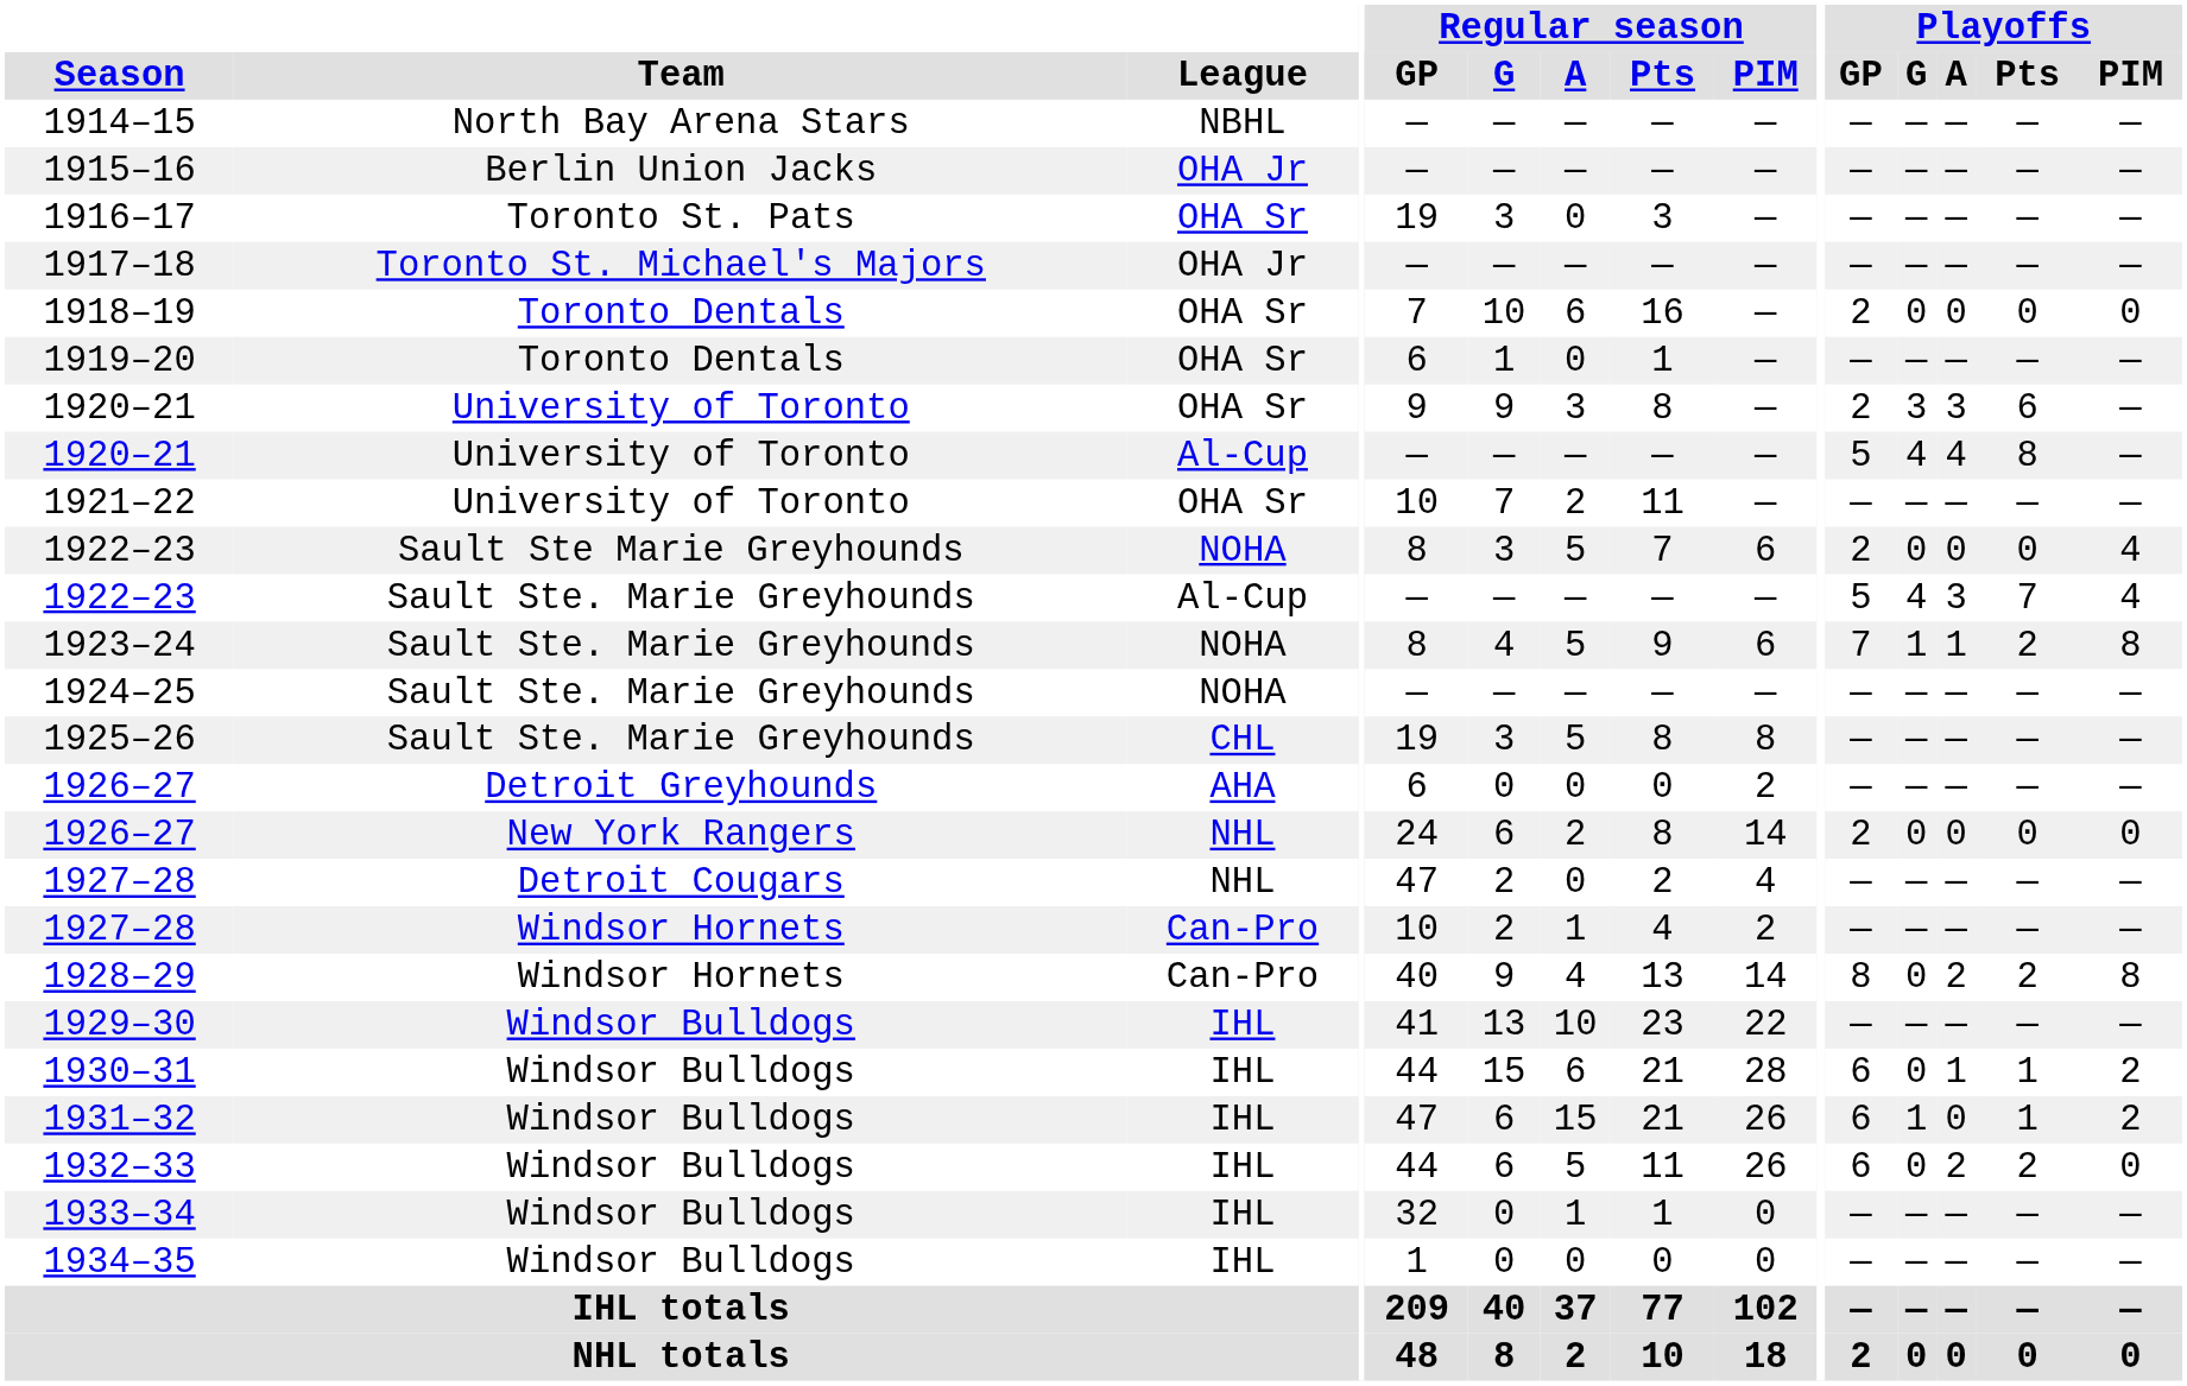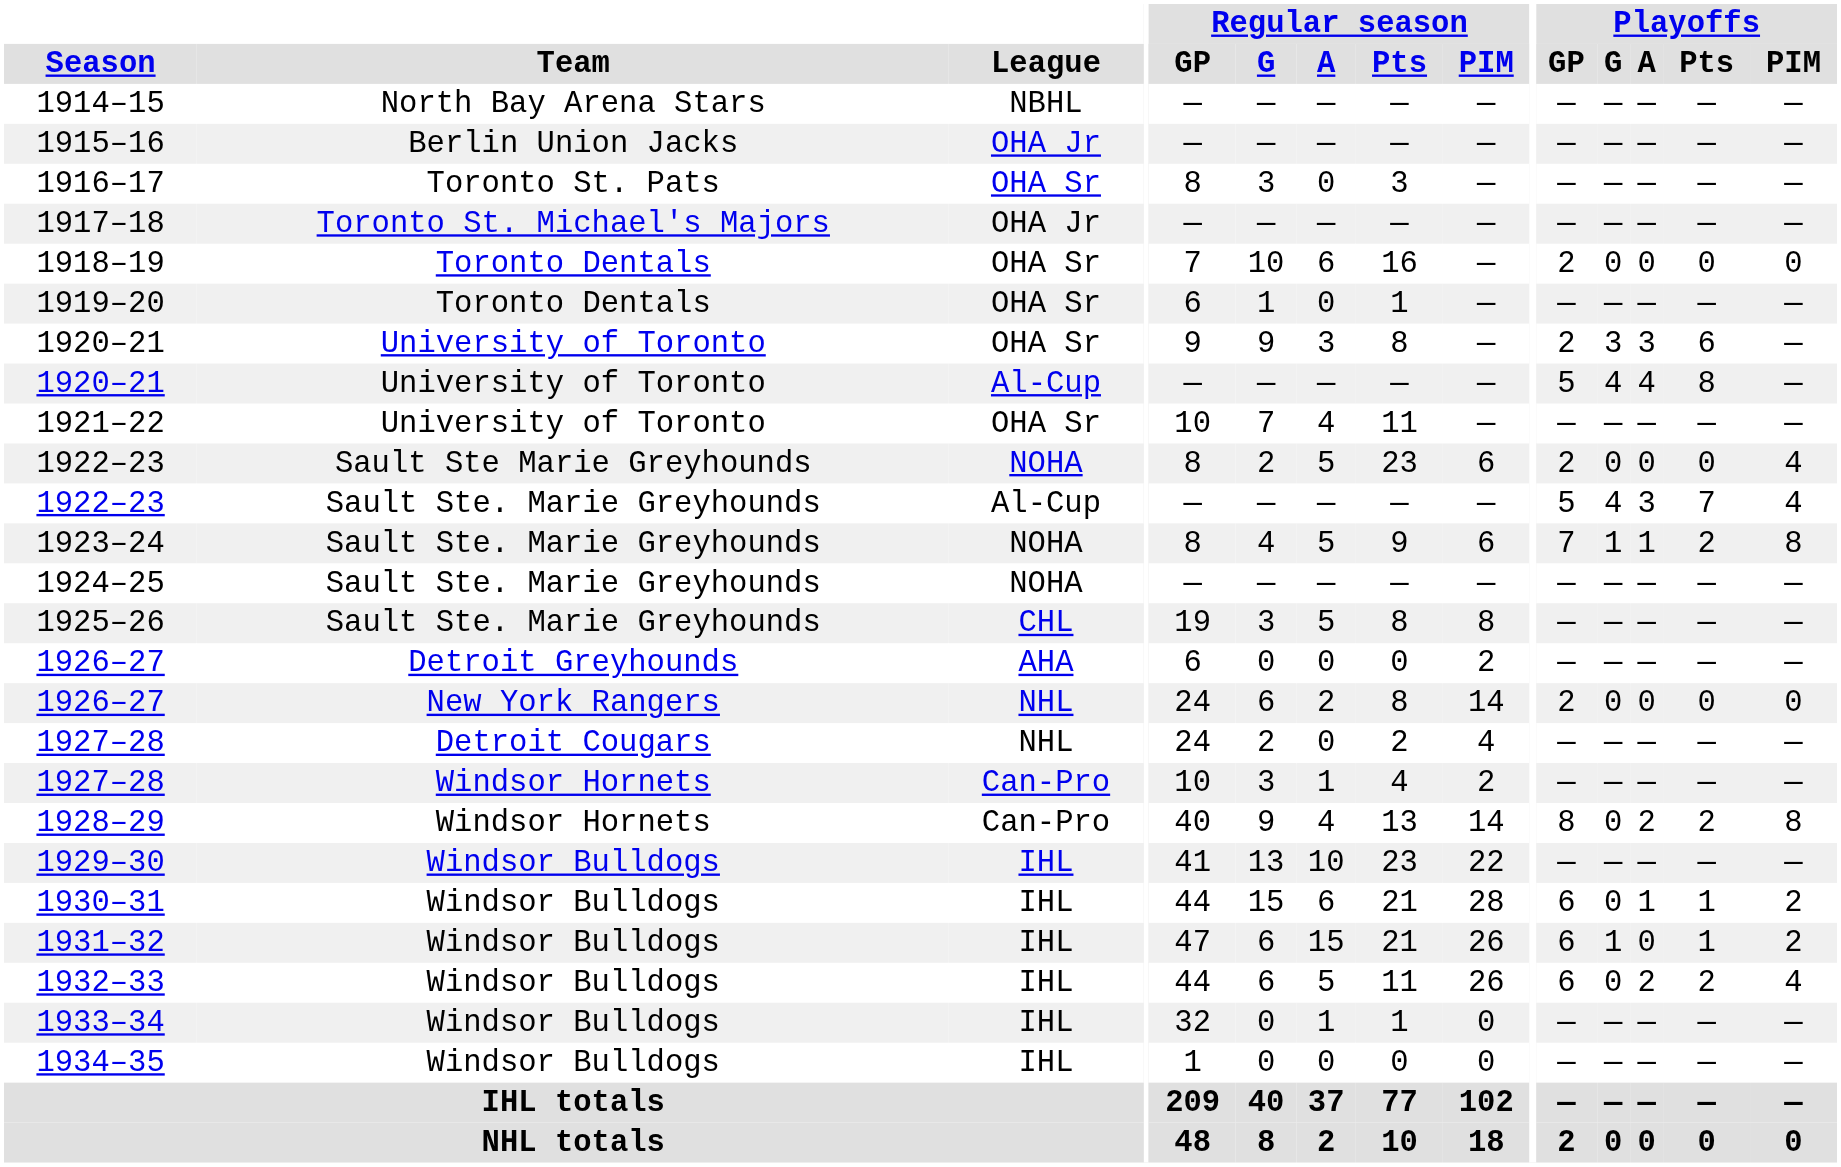1916–17 | Regular season / GP: 19 -> 8
1921–22 | Regular season / A: 2 -> 4
1922–23 / NOHA | Regular season / G: 3 -> 2
1922–23 / NOHA | Regular season / Pts: 7 -> 23
1927–28 / NHL | Regular season / GP: 47 -> 24
1927–28 / Can-Pro | Regular season / G: 2 -> 3
1932–33 | Playoffs / PIM: 0 -> 4
